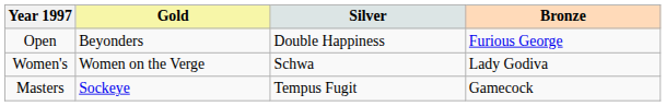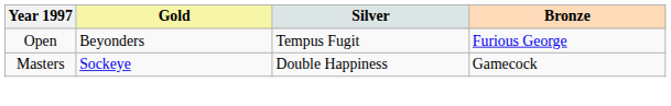Open | Silver: Double Happiness -> Tempus Fugit
- row: Women's | Women on the Verge | Schwa | Lady Godiva
Masters | Silver: Tempus Fugit -> Double Happiness
